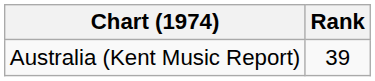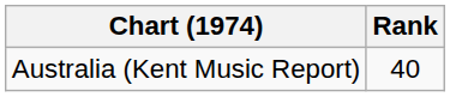Australia (Kent Music Report) | Rank: 39 -> 40
